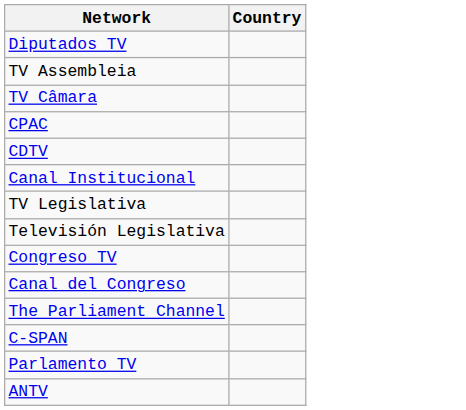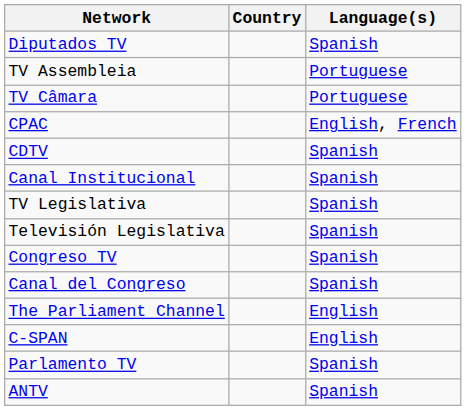+ column: Language(s) | Spanish | Portuguese | Portuguese | English, French | Spanish | Spanish | Spanish | Spanish | Spanish | Spanish | English | English | Spanish | Spanish
